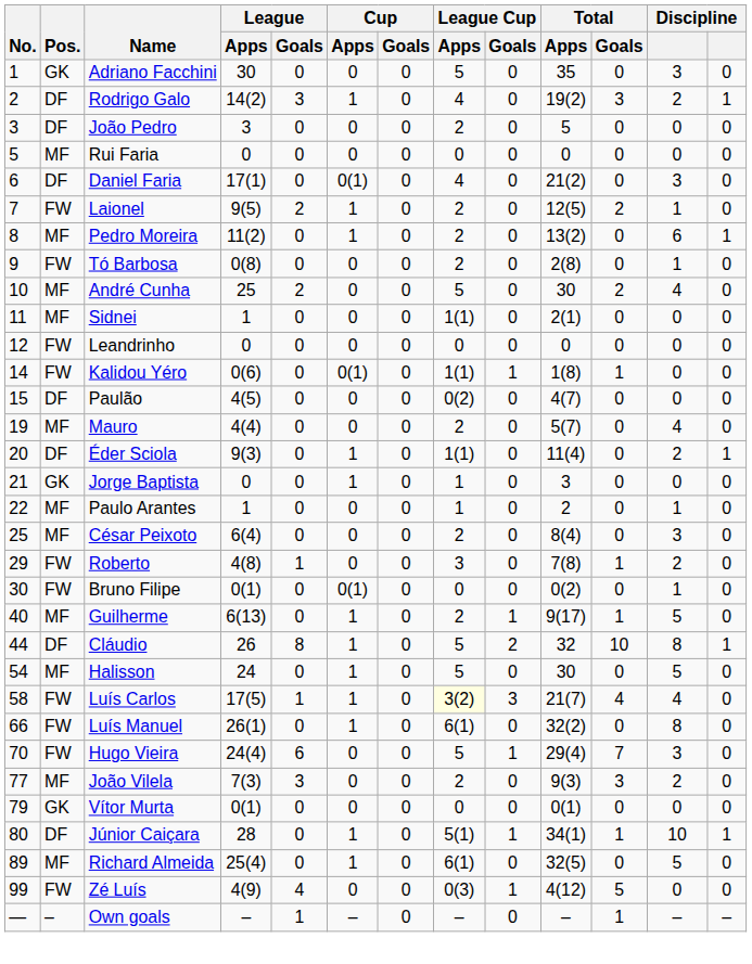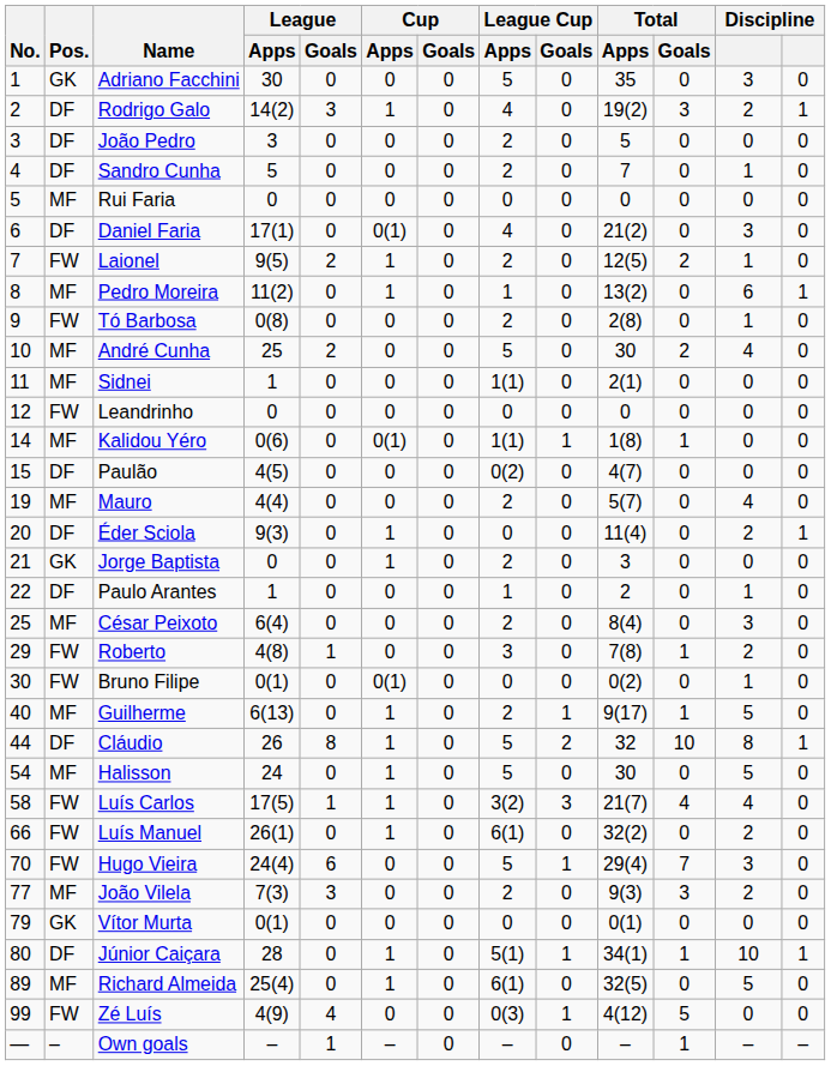+ row: 4 | DF | Sandro Cunha | 5 | 0 | 0 | 0 | 2 | 0 | 7 | 0 | 1 | 0
Pedro Moreira | League Cup / Apps: 2 -> 1
Kalidou Yéro | Pos.: FW -> MF
Éder Sciola | League Cup / Apps: 1(1) -> 0
Jorge Baptista | League Cup / Apps: 1 -> 2
Paulo Arantes | Pos.: MF -> DF
Luís Carlos | League Cup / Apps: lightyellow background -> no background
Luís Manuel | column 12: 8 -> 2
